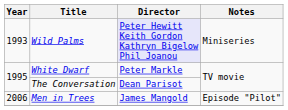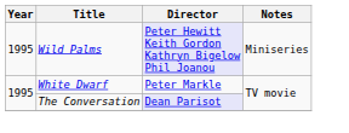Wild Palms | Year: 1993 -> 1995
The Conversation | Director: no background -> lavender background
- row: 2006 | Men in Trees | James Mangold | Episode "Pilot"
